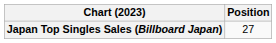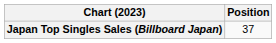Japan Top Singles Sales (Billboard Japan) | Position: 27 -> 37
